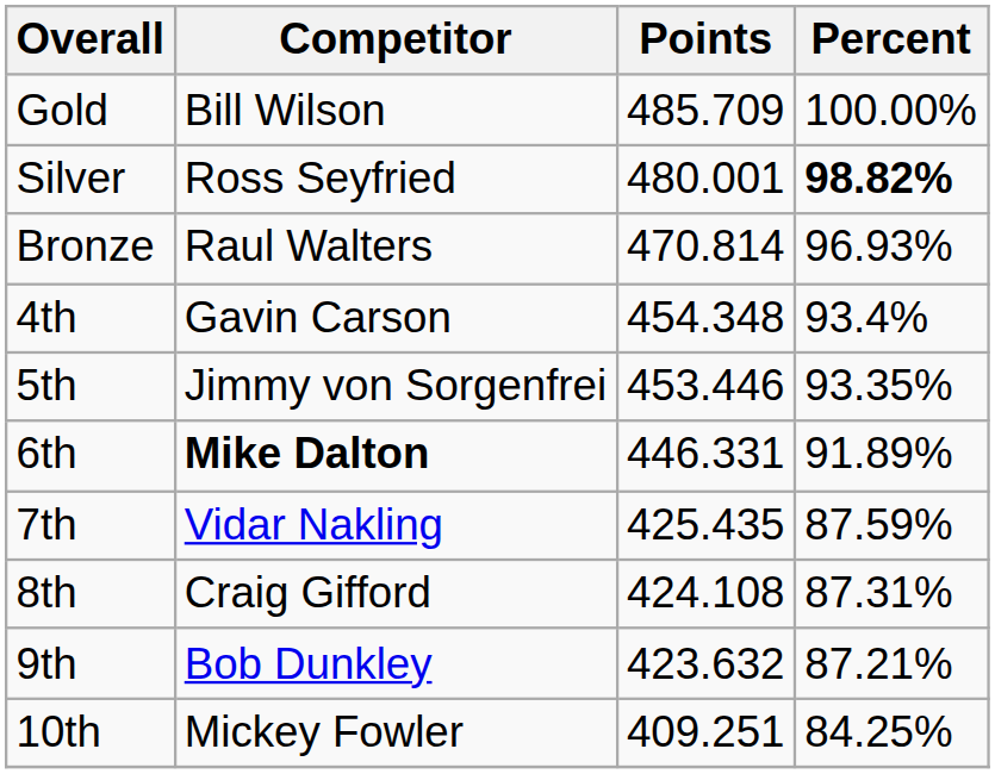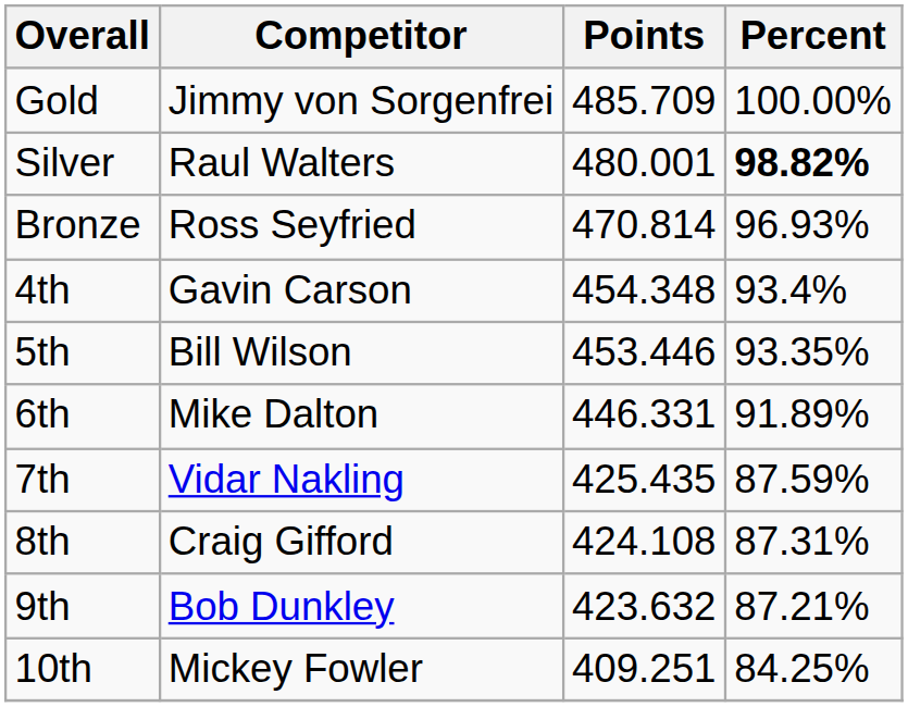Gold | Competitor: Bill Wilson -> Jimmy von Sorgenfrei
Silver | Competitor: Ross Seyfried -> Raul Walters
Bronze | Competitor: Raul Walters -> Ross Seyfried
5th | Competitor: Jimmy von Sorgenfrei -> Bill Wilson
6th | Competitor: bold -> normal
